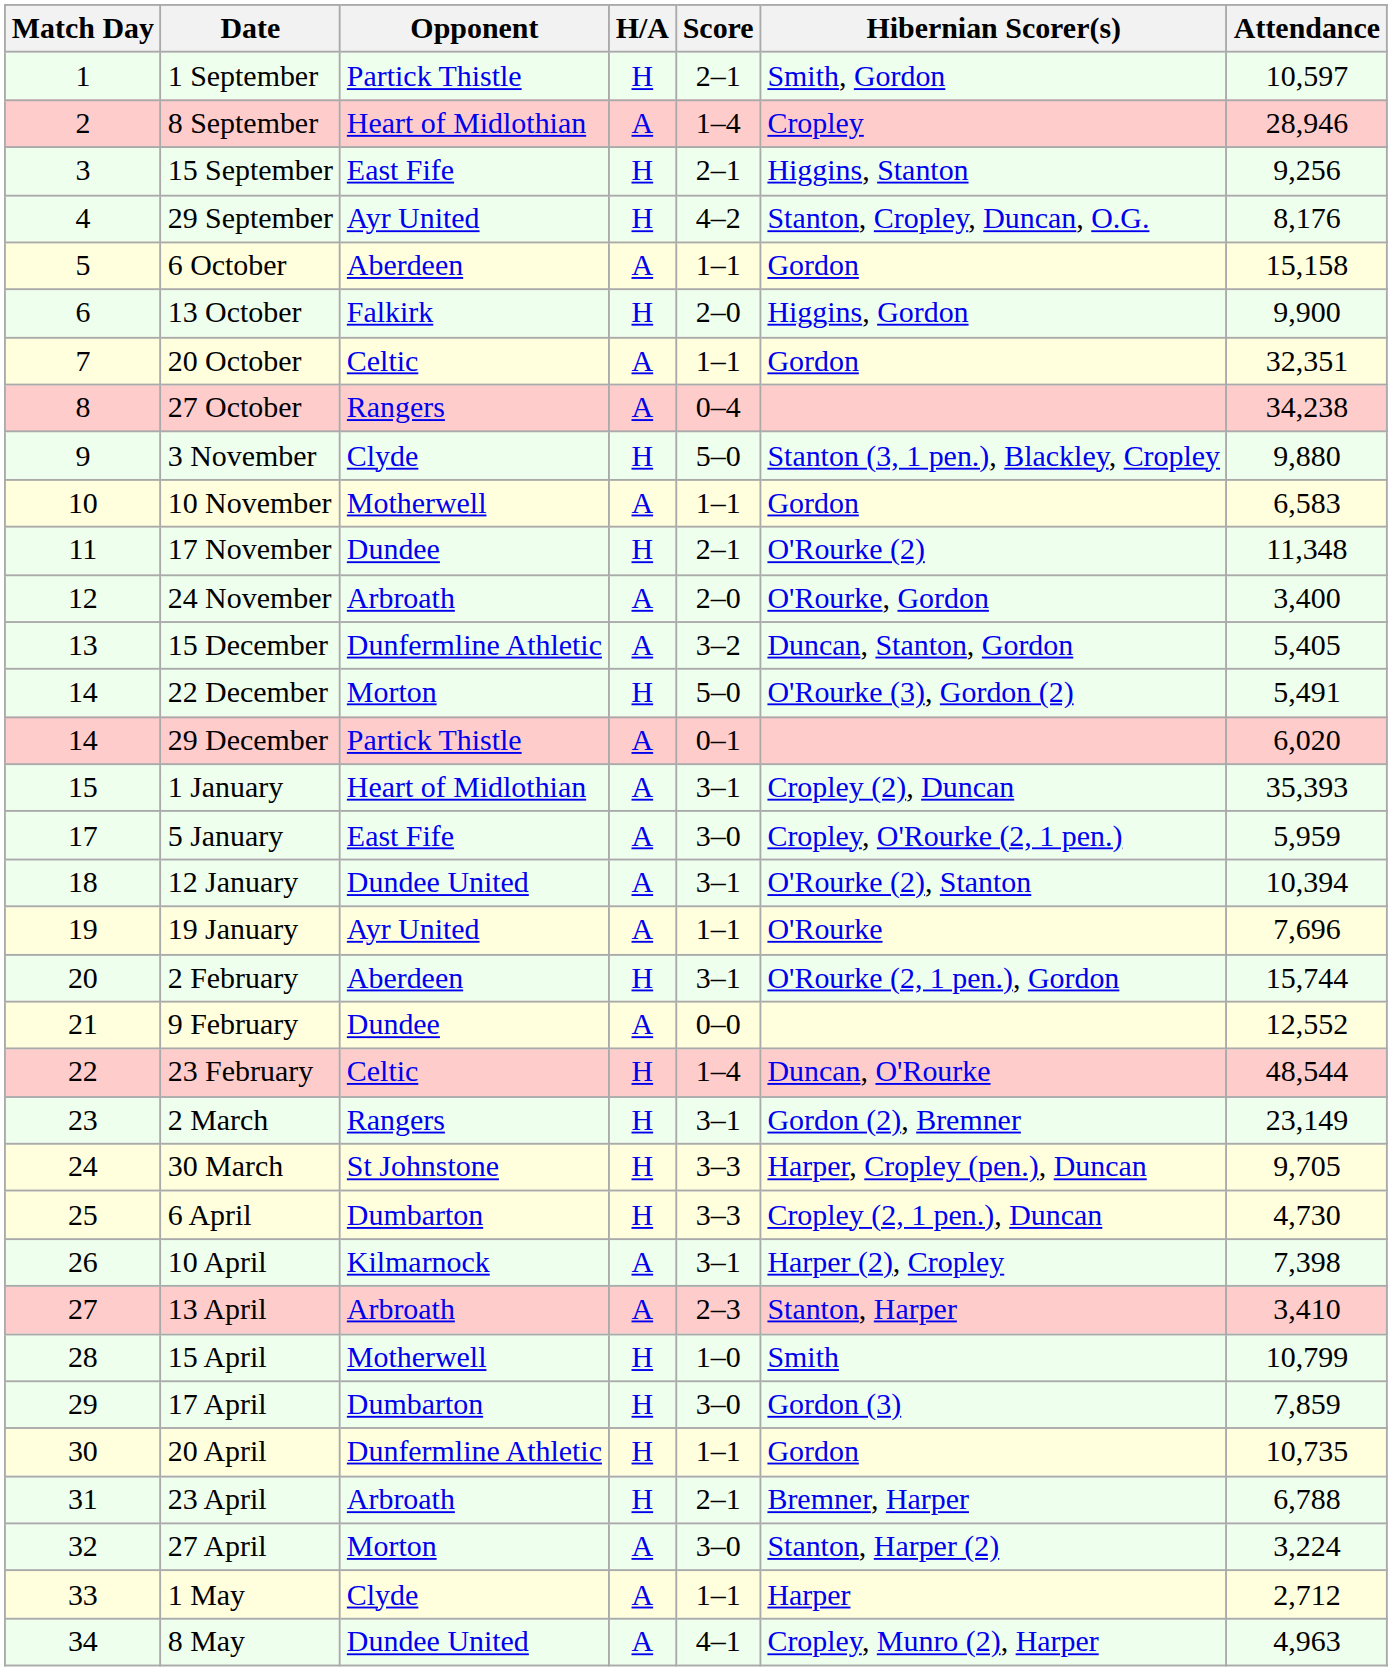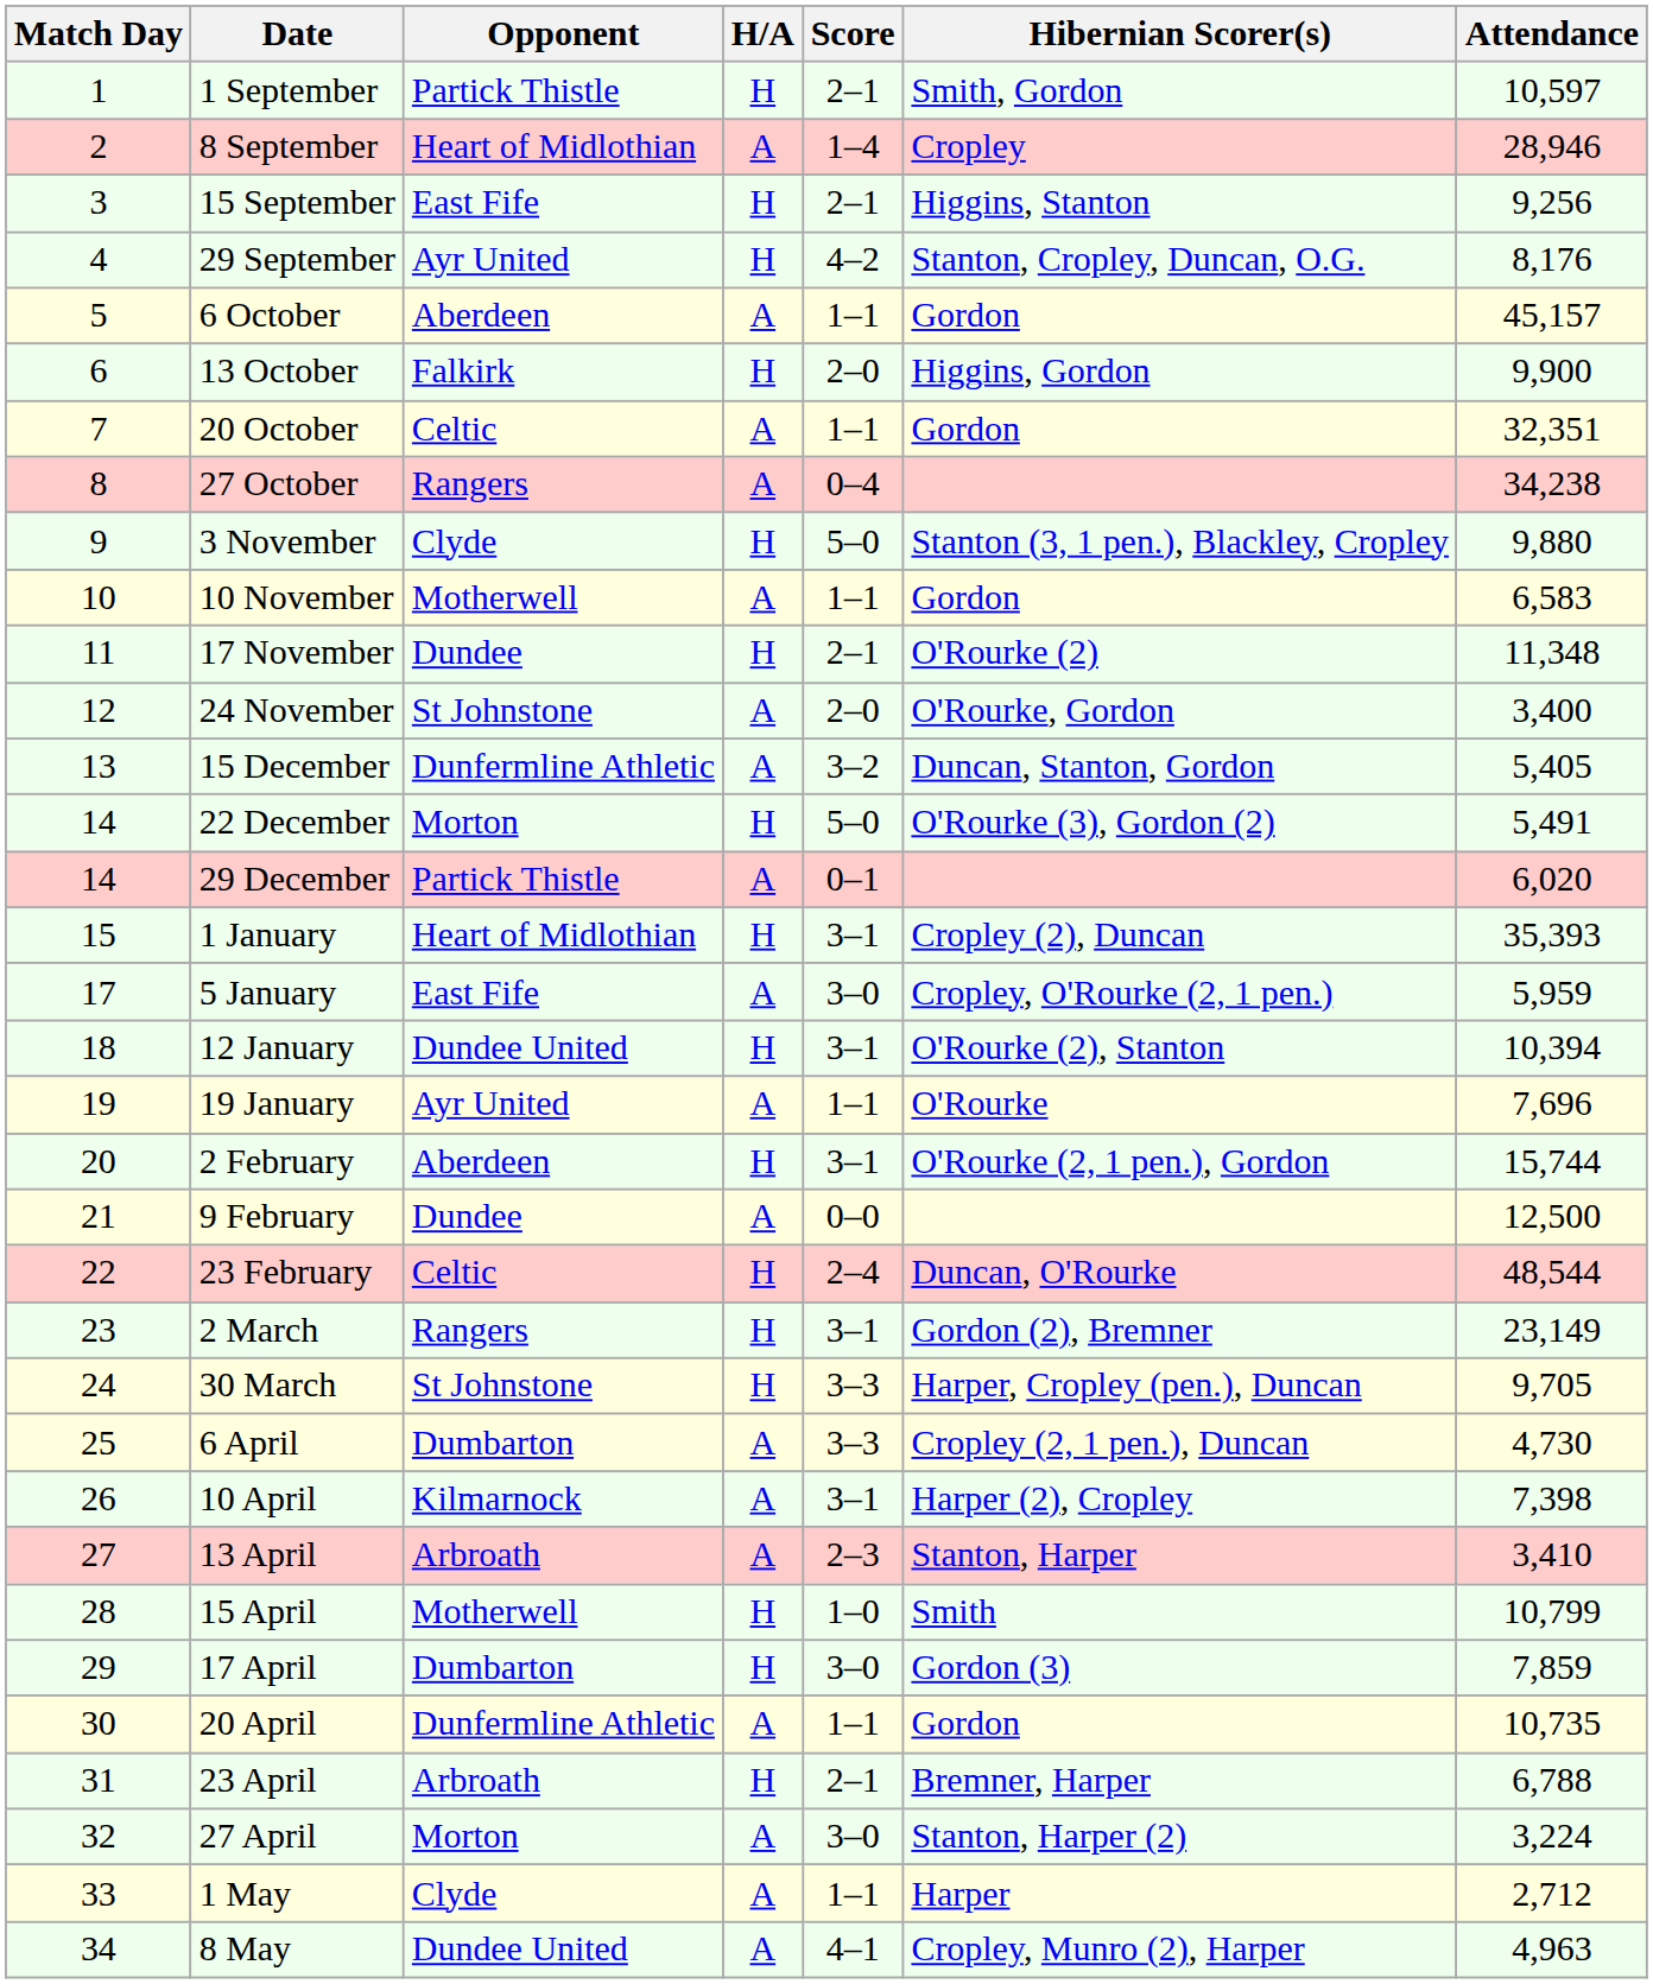6 October | Attendance: 15,158 -> 45,157
24 November | Opponent: Arbroath -> St Johnstone
1 January | H/A: A -> H
12 January | H/A: A -> H
9 February | Attendance: 12,552 -> 12,500
23 February | Score: 1–4 -> 2–4
6 April | H/A: H -> A
20 April | H/A: H -> A
